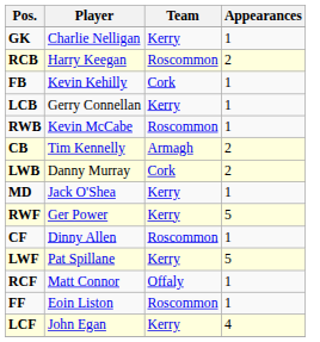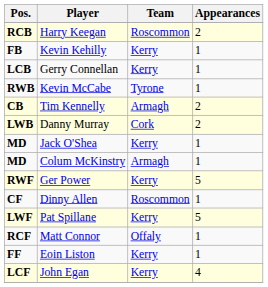- row: GK | Charlie Nelligan | Kerry | 1
Kevin Kehilly | Team: Cork -> Kerry
Kevin McCabe | Team: Roscommon -> Tyrone
+ row: MD | Colum McKinstry | Armagh | 1
Eoin Liston | Team: Roscommon -> Kerry
